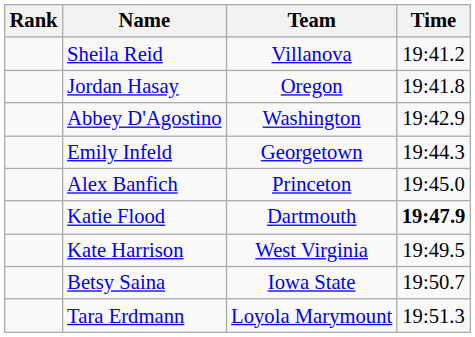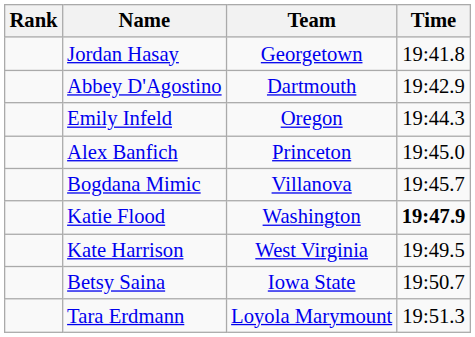- row: Sheila Reid | Villanova | 19:41.2
Jordan Hasay | Team: Oregon -> Georgetown
Abbey D'Agostino | Team: Washington -> Dartmouth
Emily Infeld | Team: Georgetown -> Oregon
+ row: Bogdana Mimic | Villanova | 19:45.7
Katie Flood | Team: Dartmouth -> Washington
